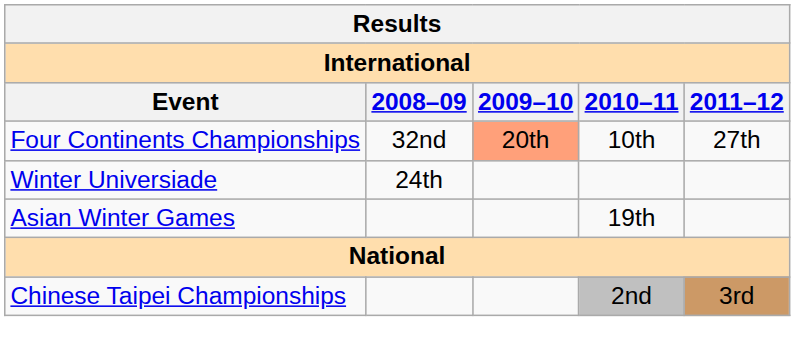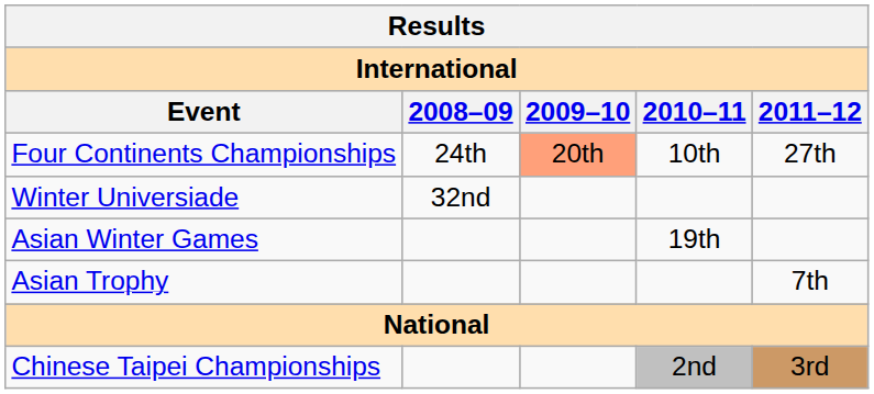Four Continents Championships | 2008–09: 32nd -> 24th
Winter Universiade | 2008–09: 24th -> 32nd
+ row: Asian Trophy | 7th
